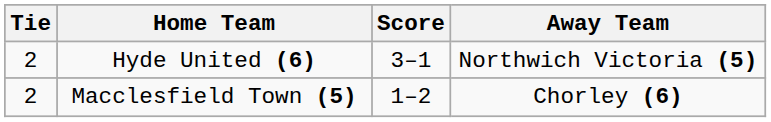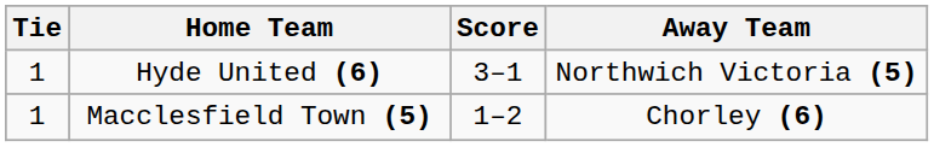Hyde United (6) | Tie: 2 -> 1
Macclesfield Town (5) | Tie: 2 -> 1
